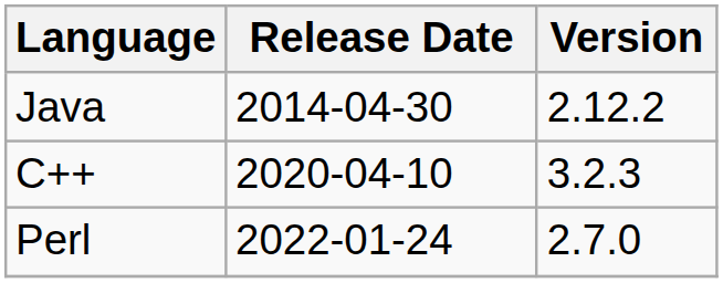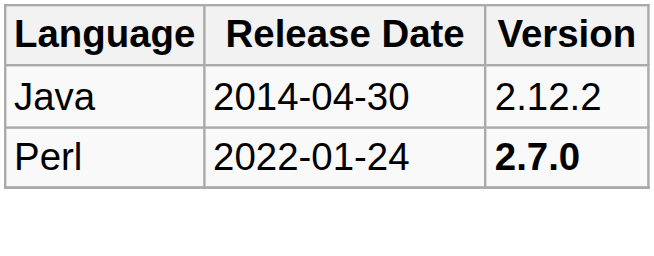- row: C++ | 2020-04-10 | 3.2.3
Perl | Version: normal -> bold
